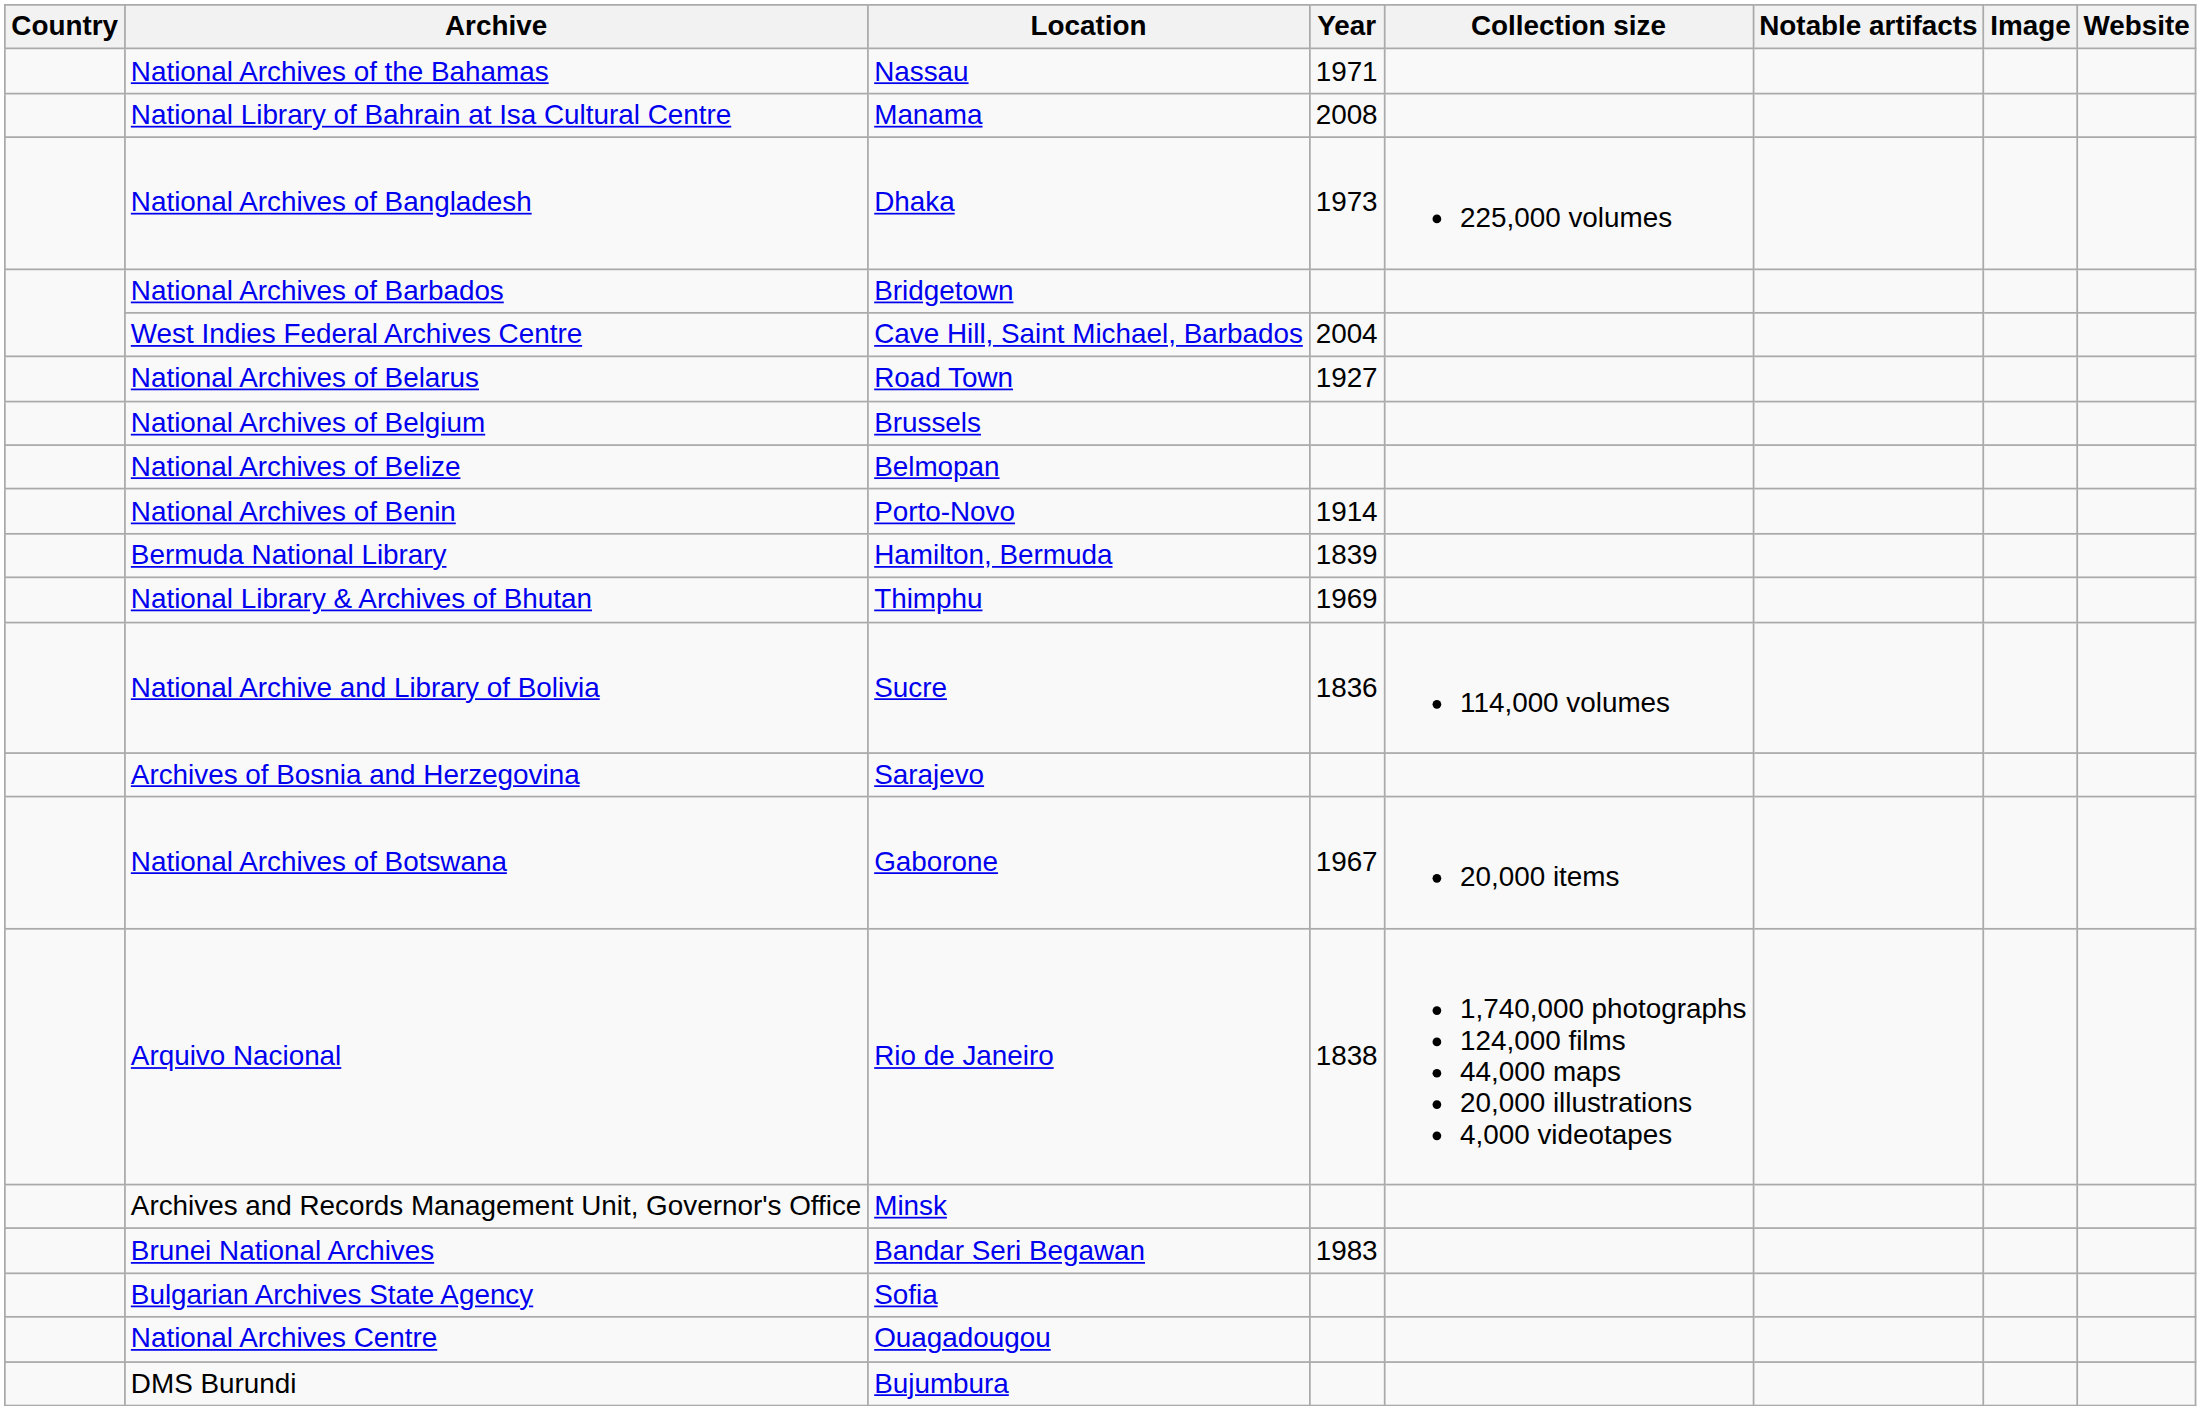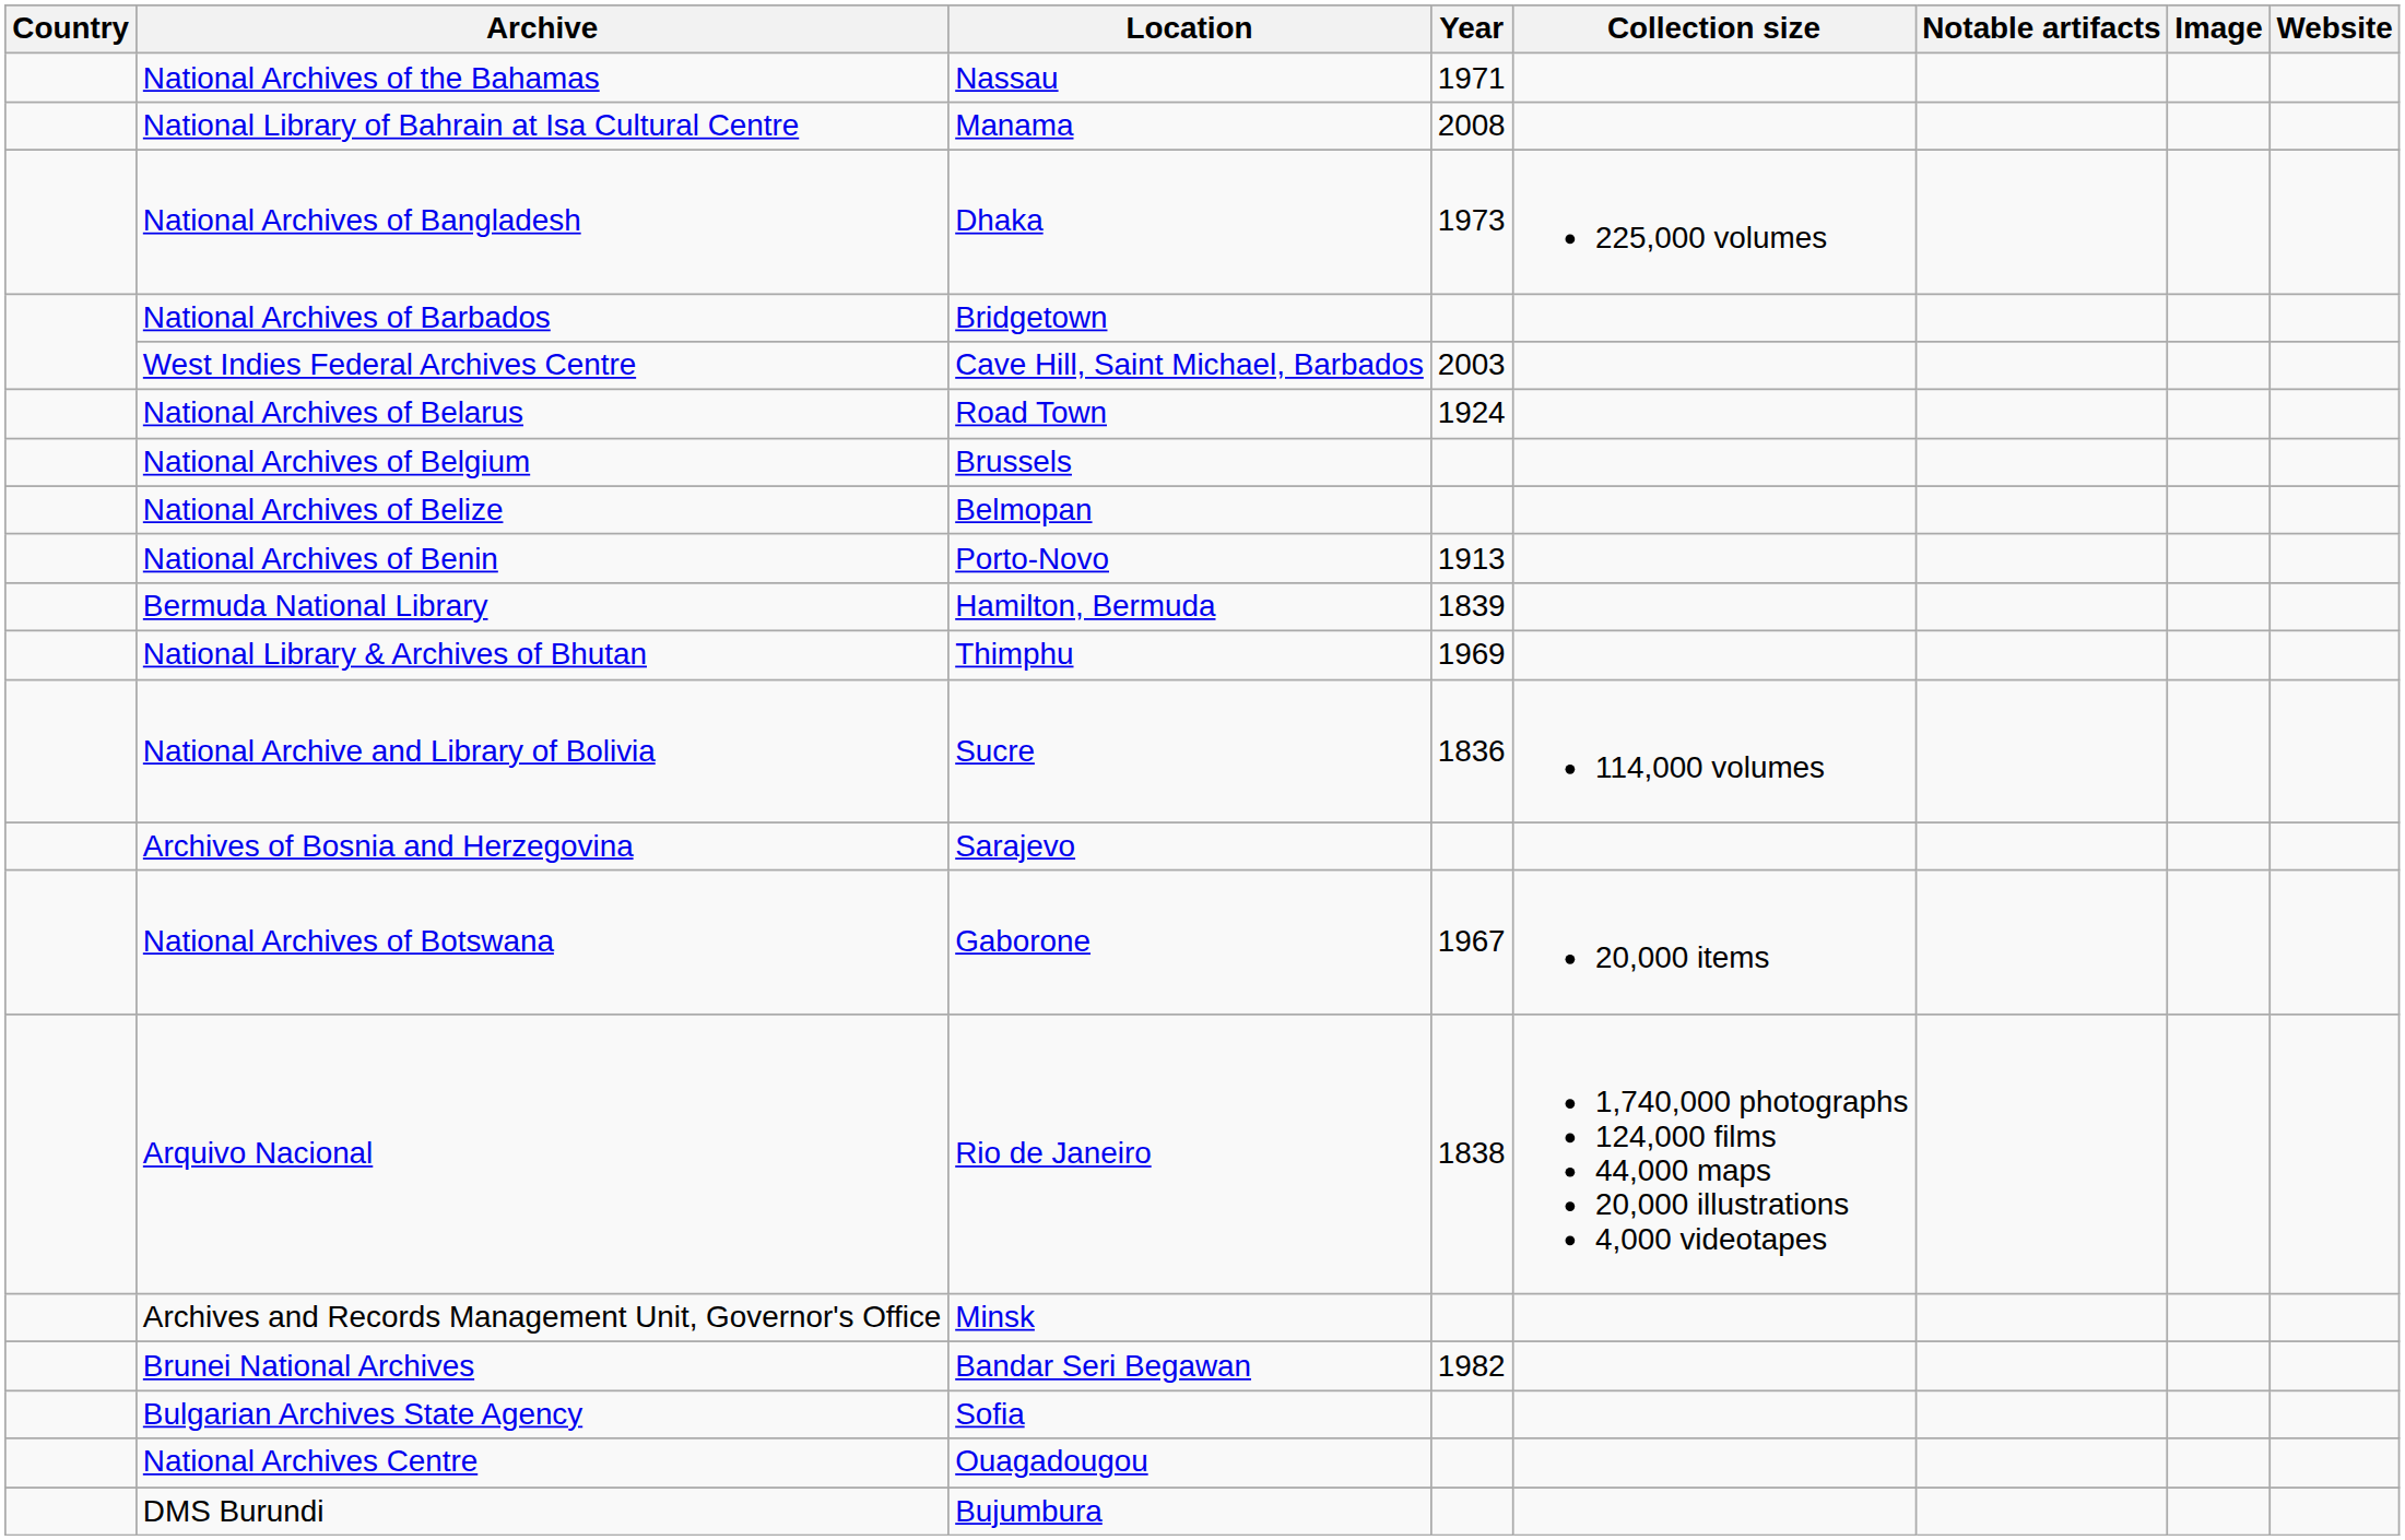West Indies Federal Archives Centre | Year: 2004 -> 2003
National Archives of Belarus | Year: 1927 -> 1924
National Archives of Benin | Year: 1914 -> 1913
Brunei National Archives | Year: 1983 -> 1982
